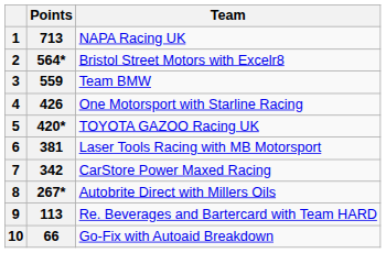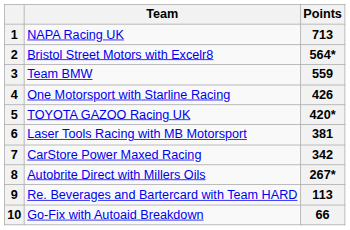columns swapped: Team <-> Points
